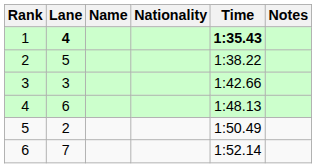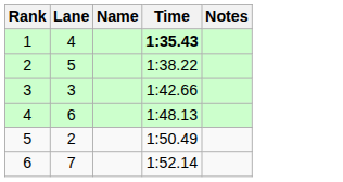- column: Nationality
1 | Lane: bold -> normal
